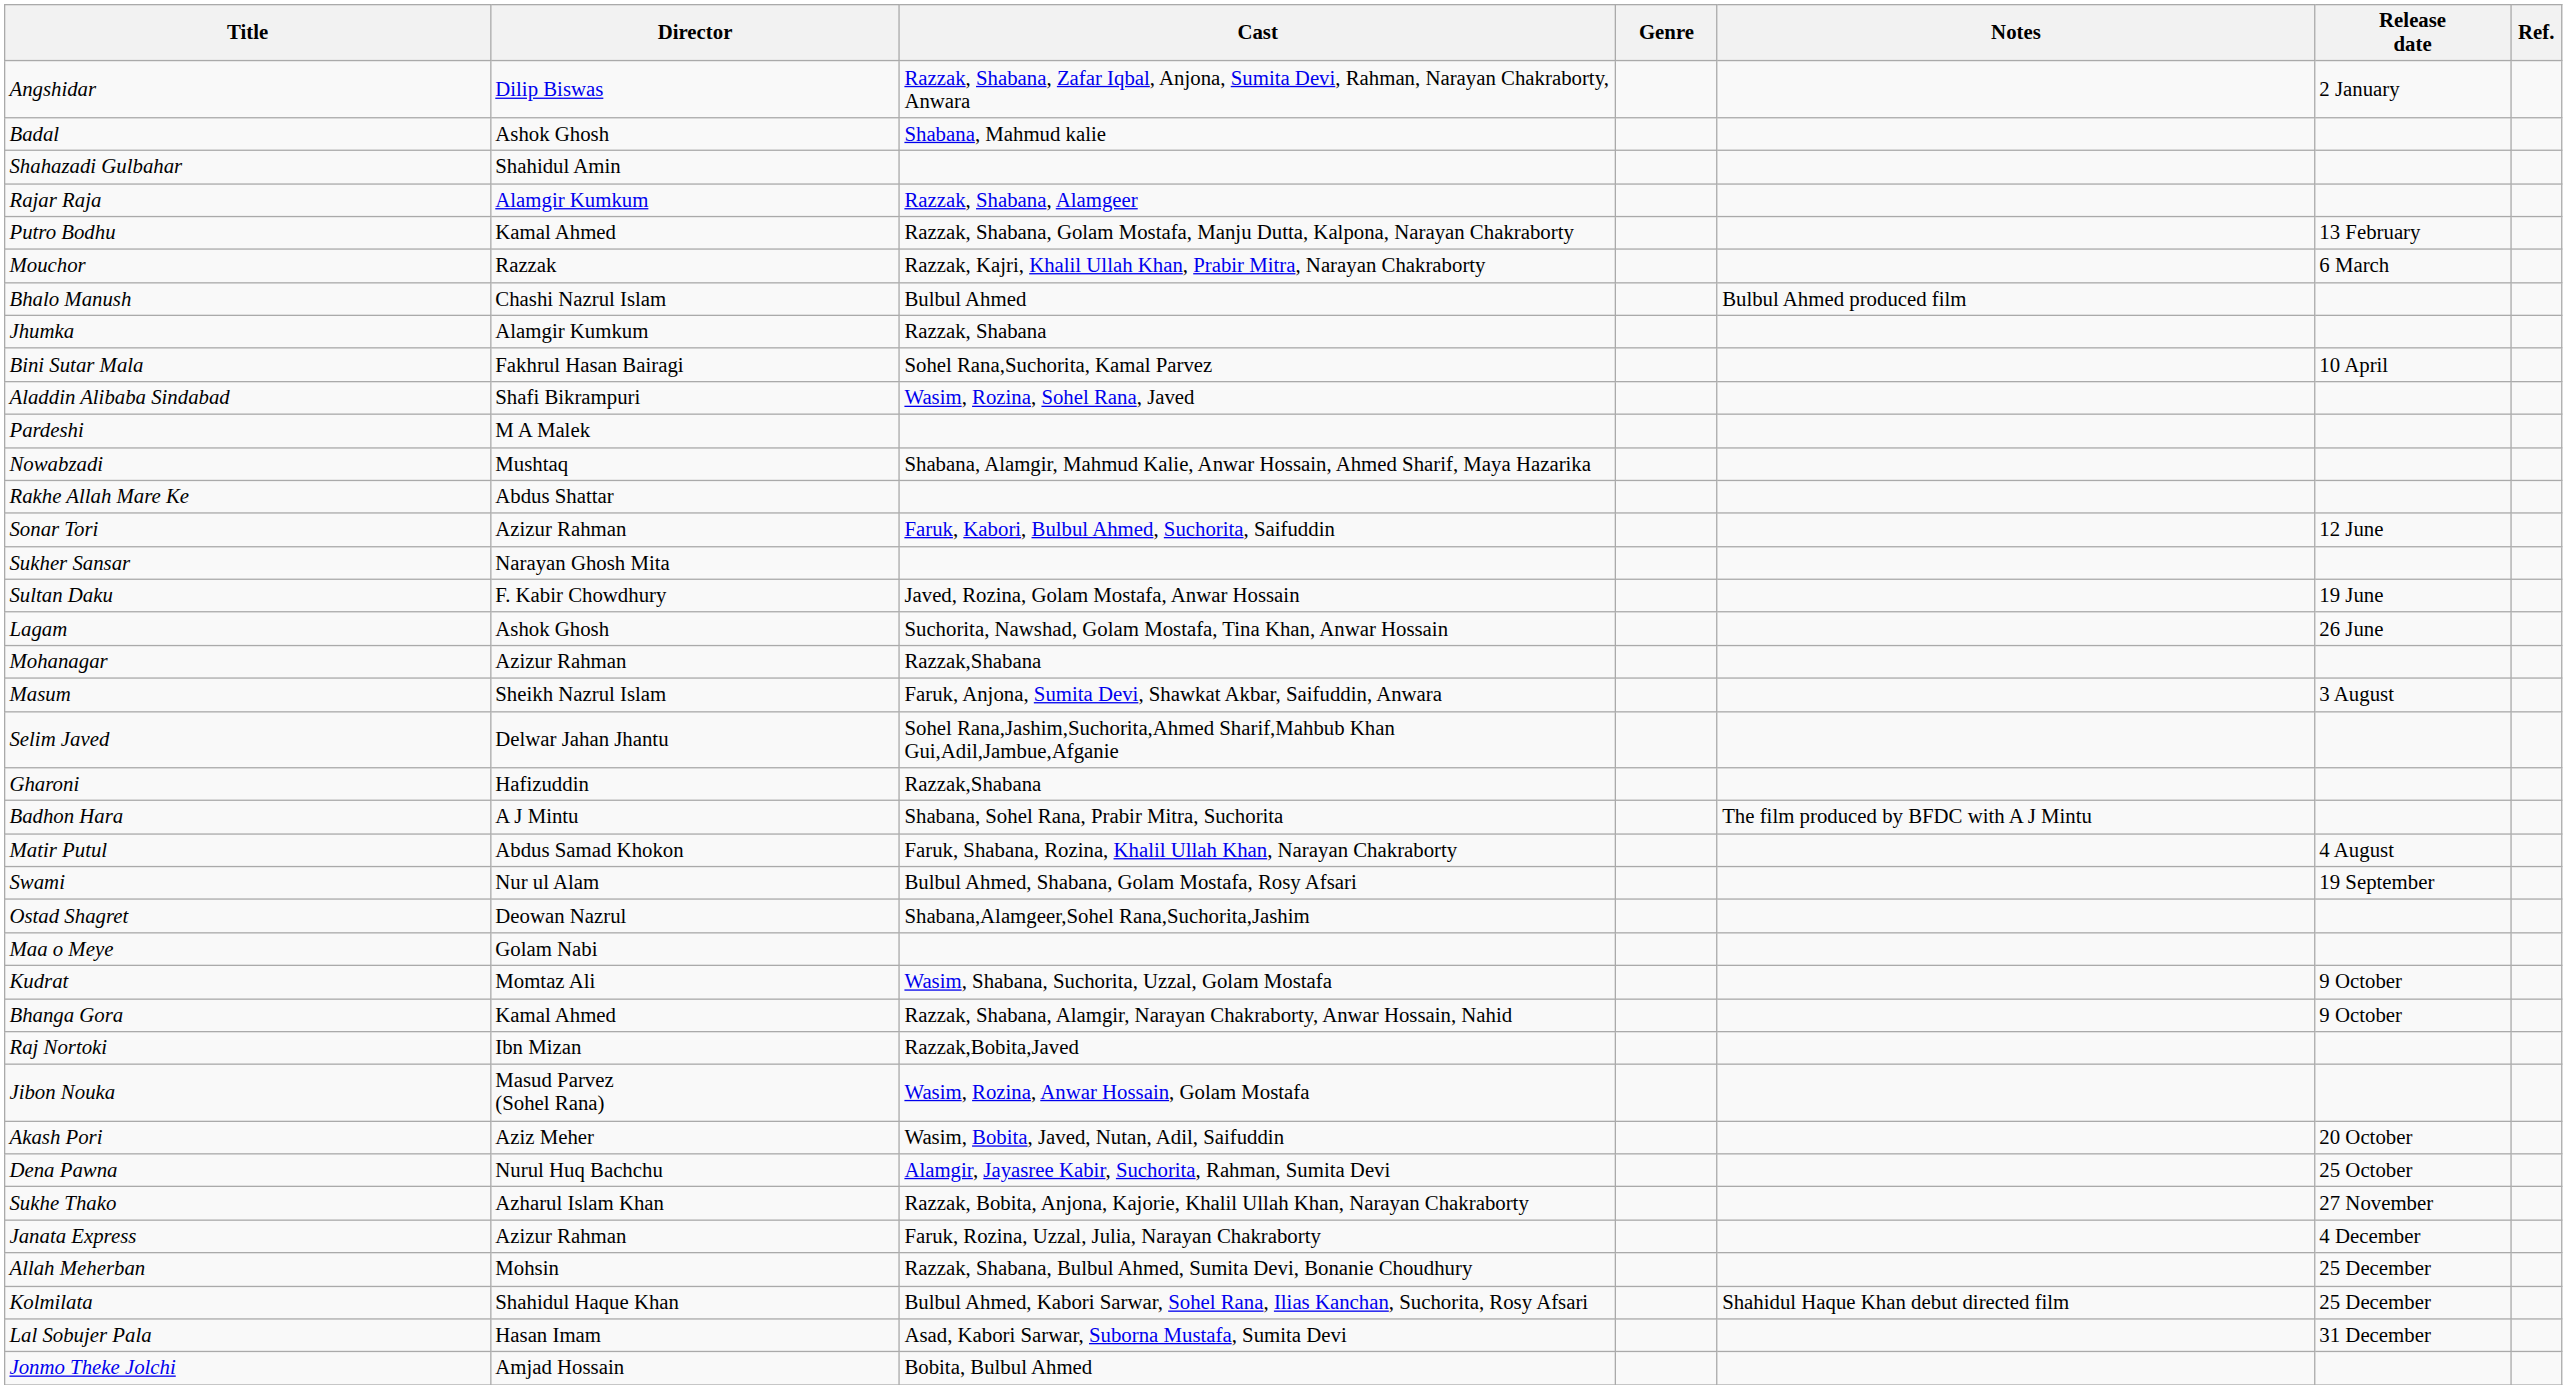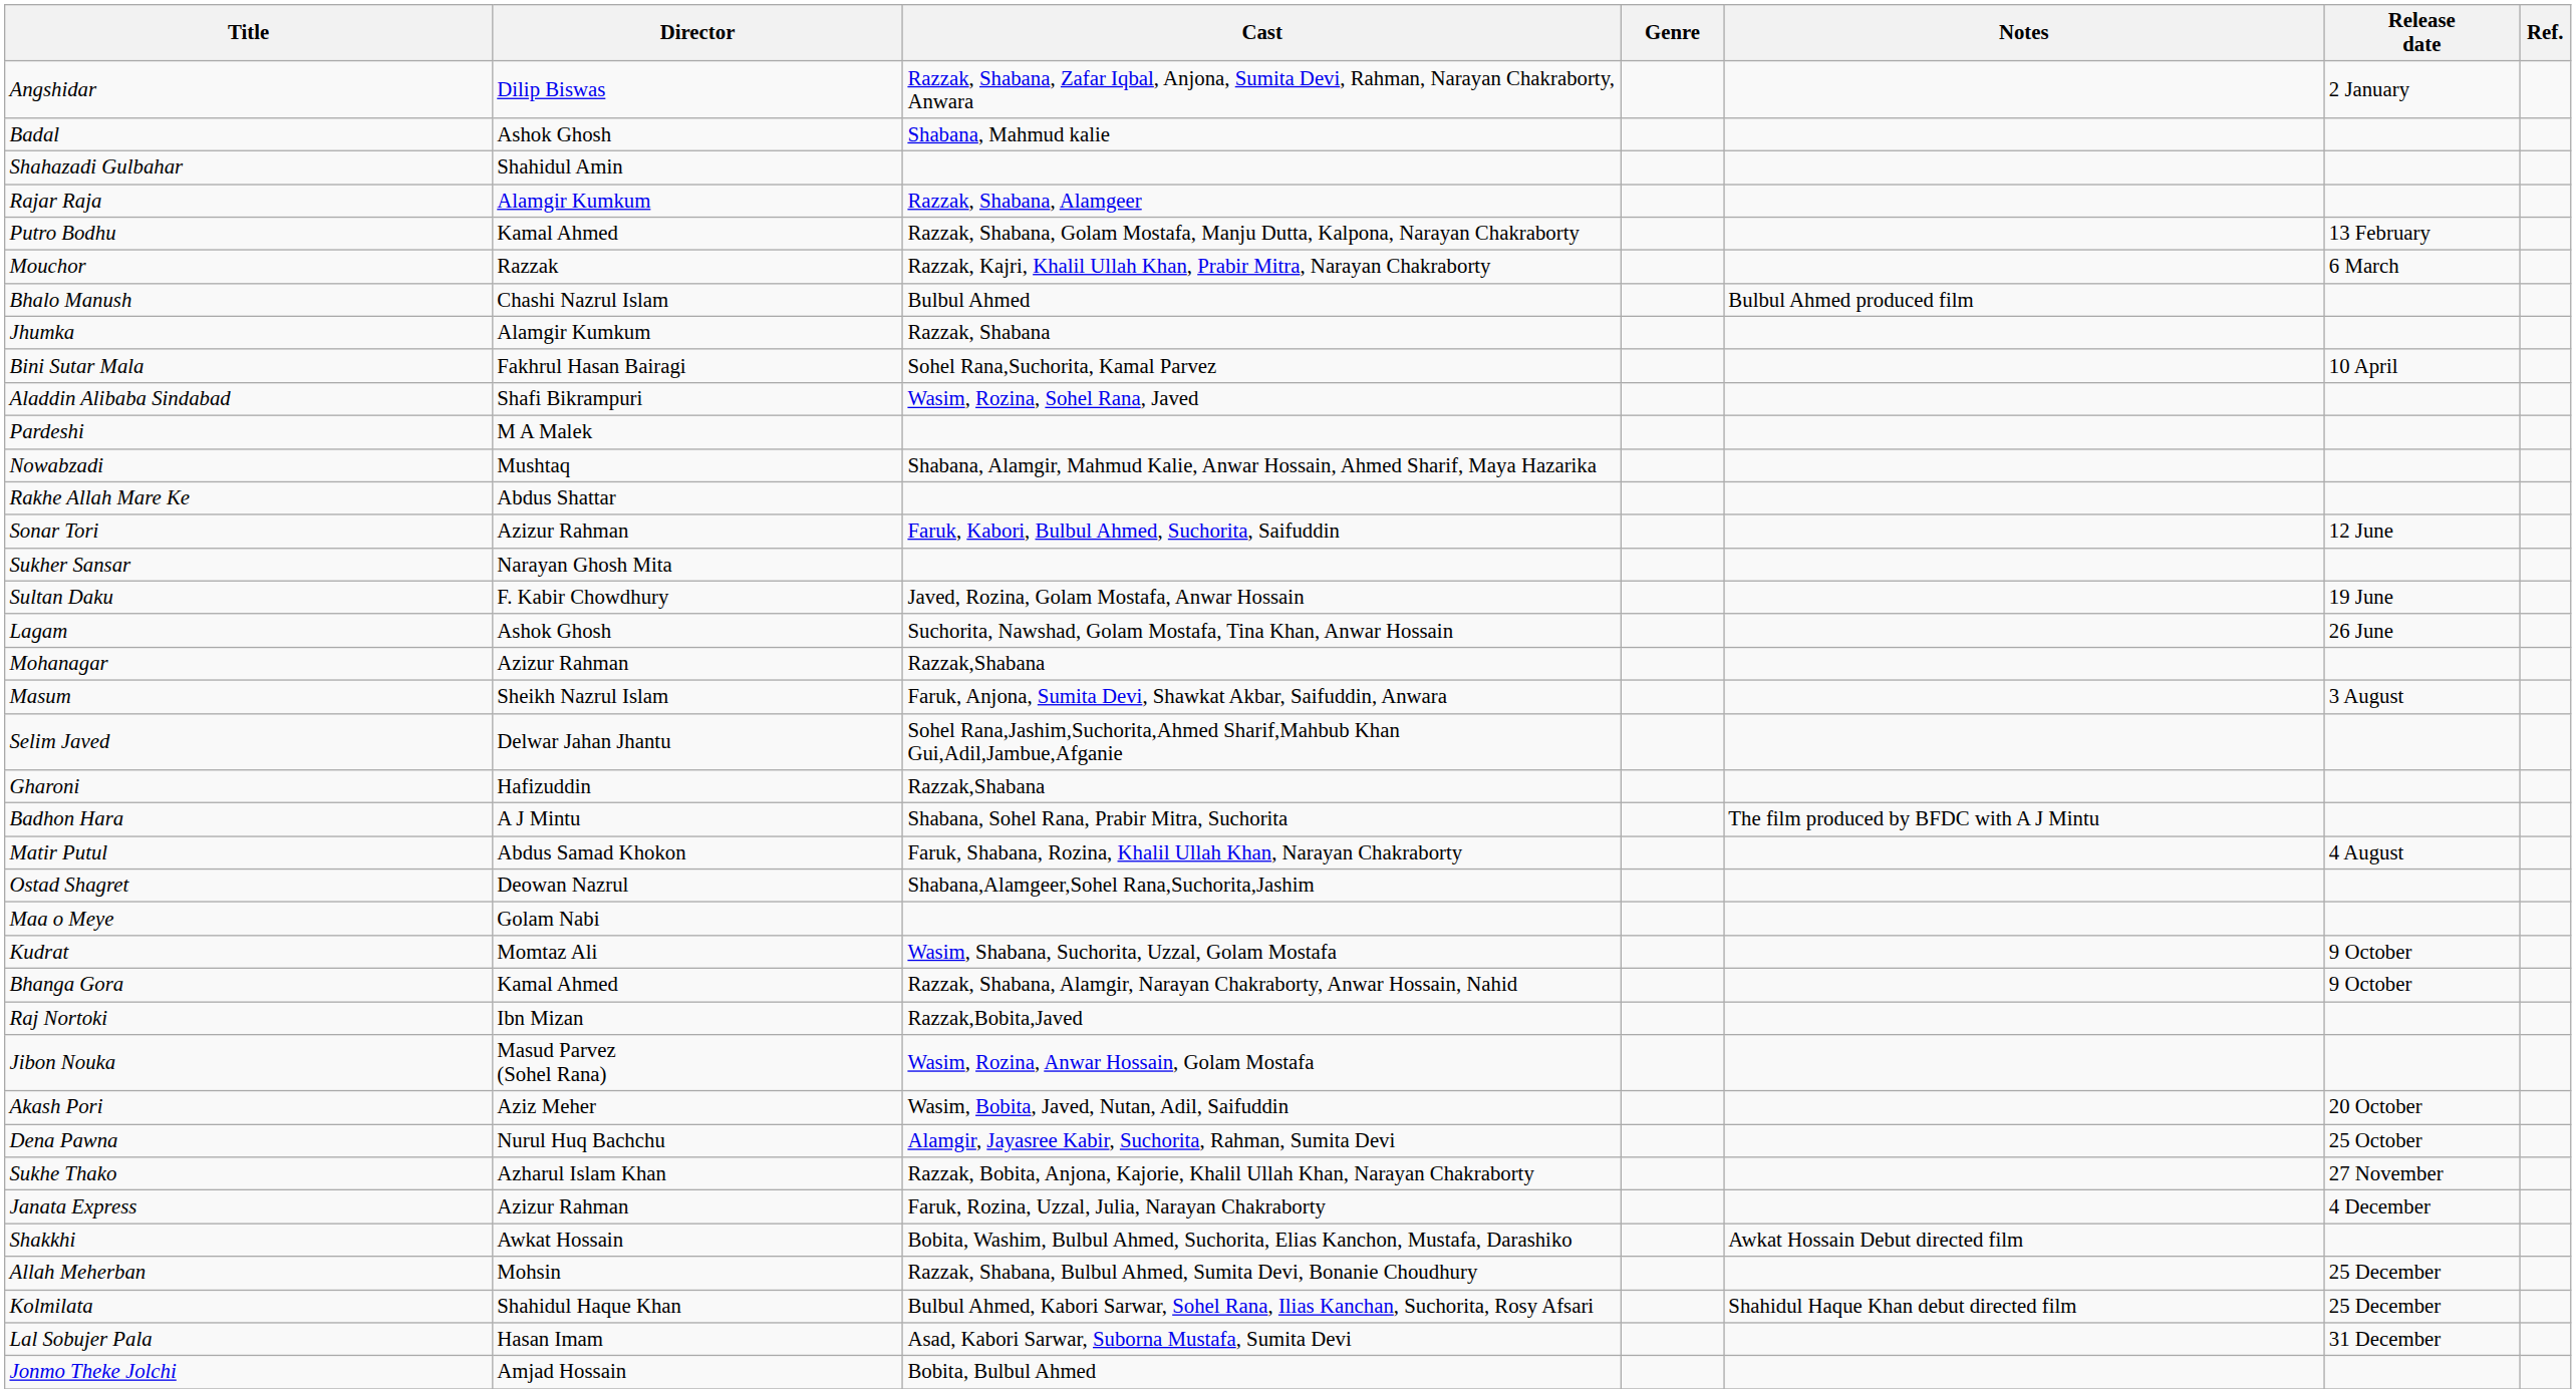- row: Swami | Nur ul Alam | Bulbul Ahmed, Shabana, Golam Mostafa, Rosy Afsari | 19 September
+ row: Shakkhi | Awkat Hossain | Bobita, Washim, Bulbul Ahmed, Suchorita, Elias Kanchon, Mustafa, Darashiko | Awkat Hossain Debut directed film
